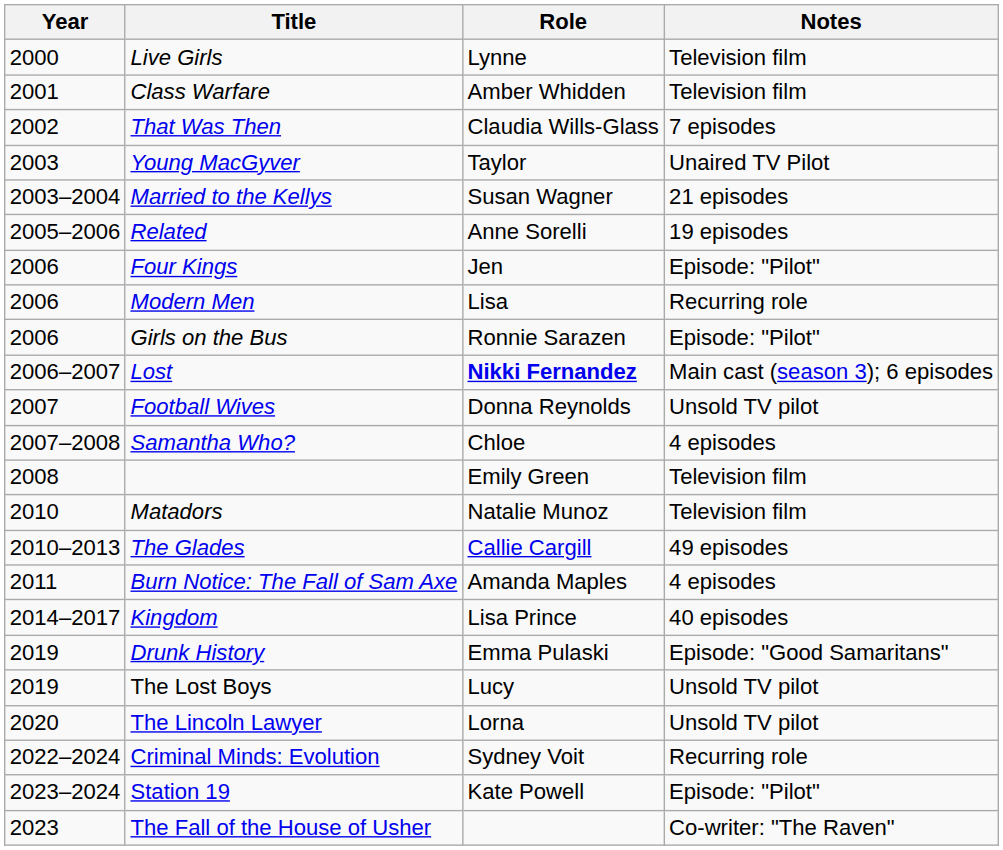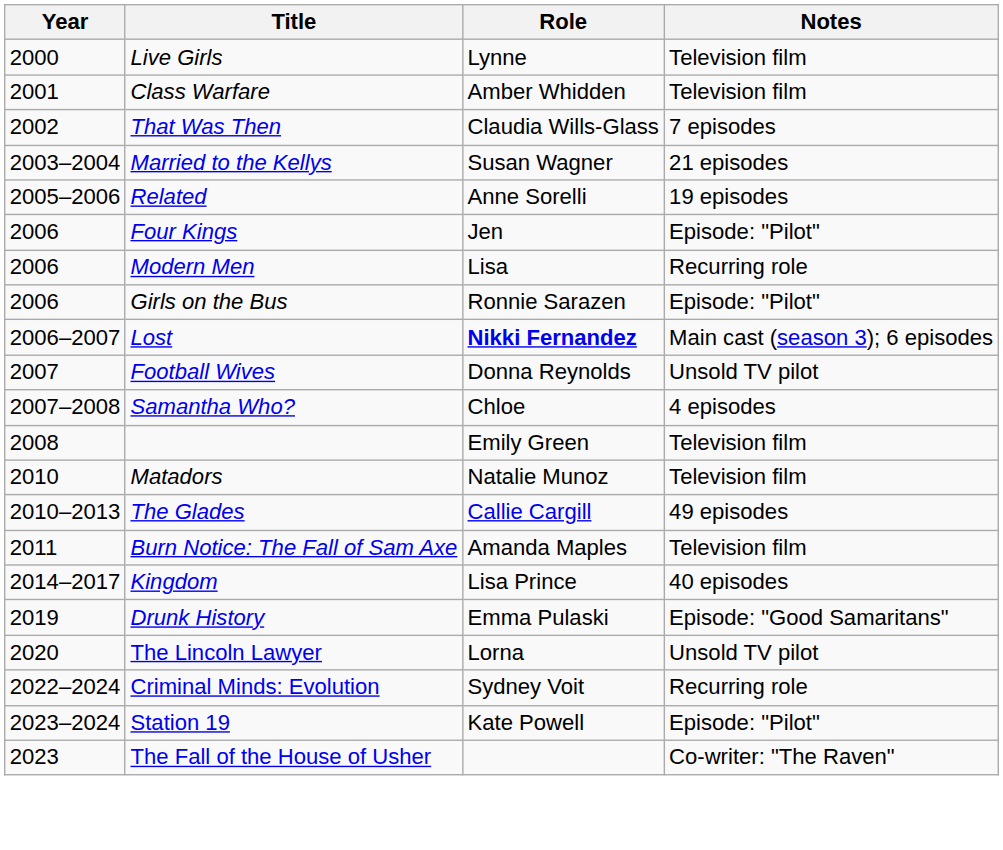- row: 2003 | Young MacGyver | Taylor | Unaired TV Pilot
Burn Notice: The Fall of Sam Axe | Notes: 4 episodes -> Television film
- row: 2019 | The Lost Boys | Lucy | Unsold TV pilot
